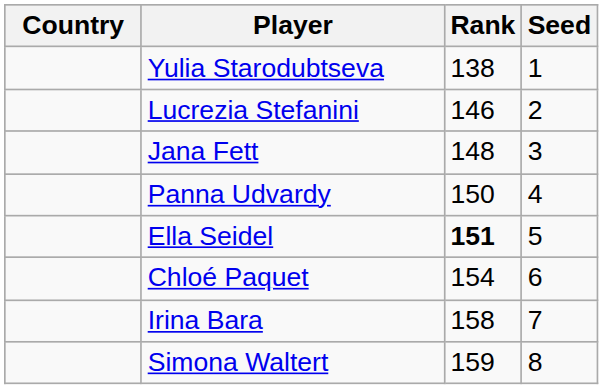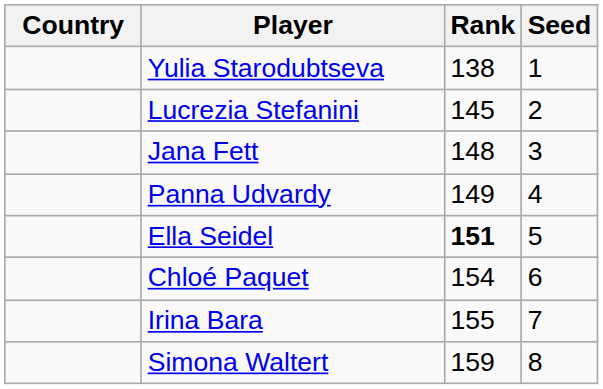Lucrezia Stefanini | Rank: 146 -> 145
Panna Udvardy | Rank: 150 -> 149
Irina Bara | Rank: 158 -> 155
